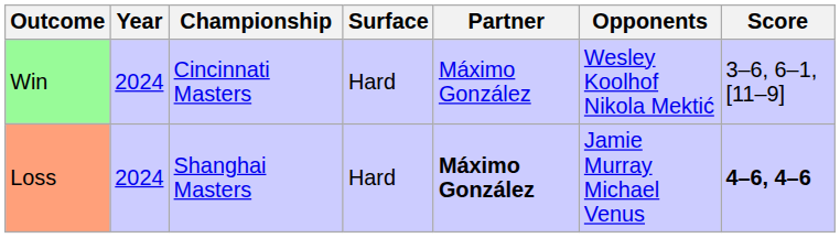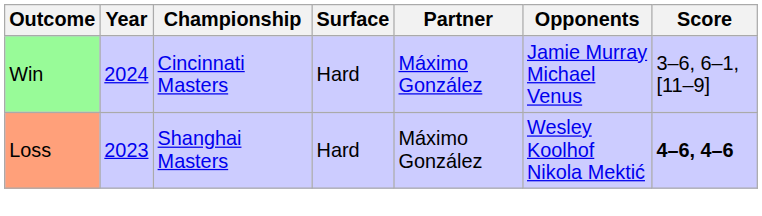Win | Opponents: Wesley Koolhof Nikola Mektić -> Jamie Murray Michael Venus
Loss | Year: 2024 -> 2023
Loss | Partner: bold -> normal
Loss | Opponents: Jamie Murray Michael Venus -> Wesley Koolhof Nikola Mektić
